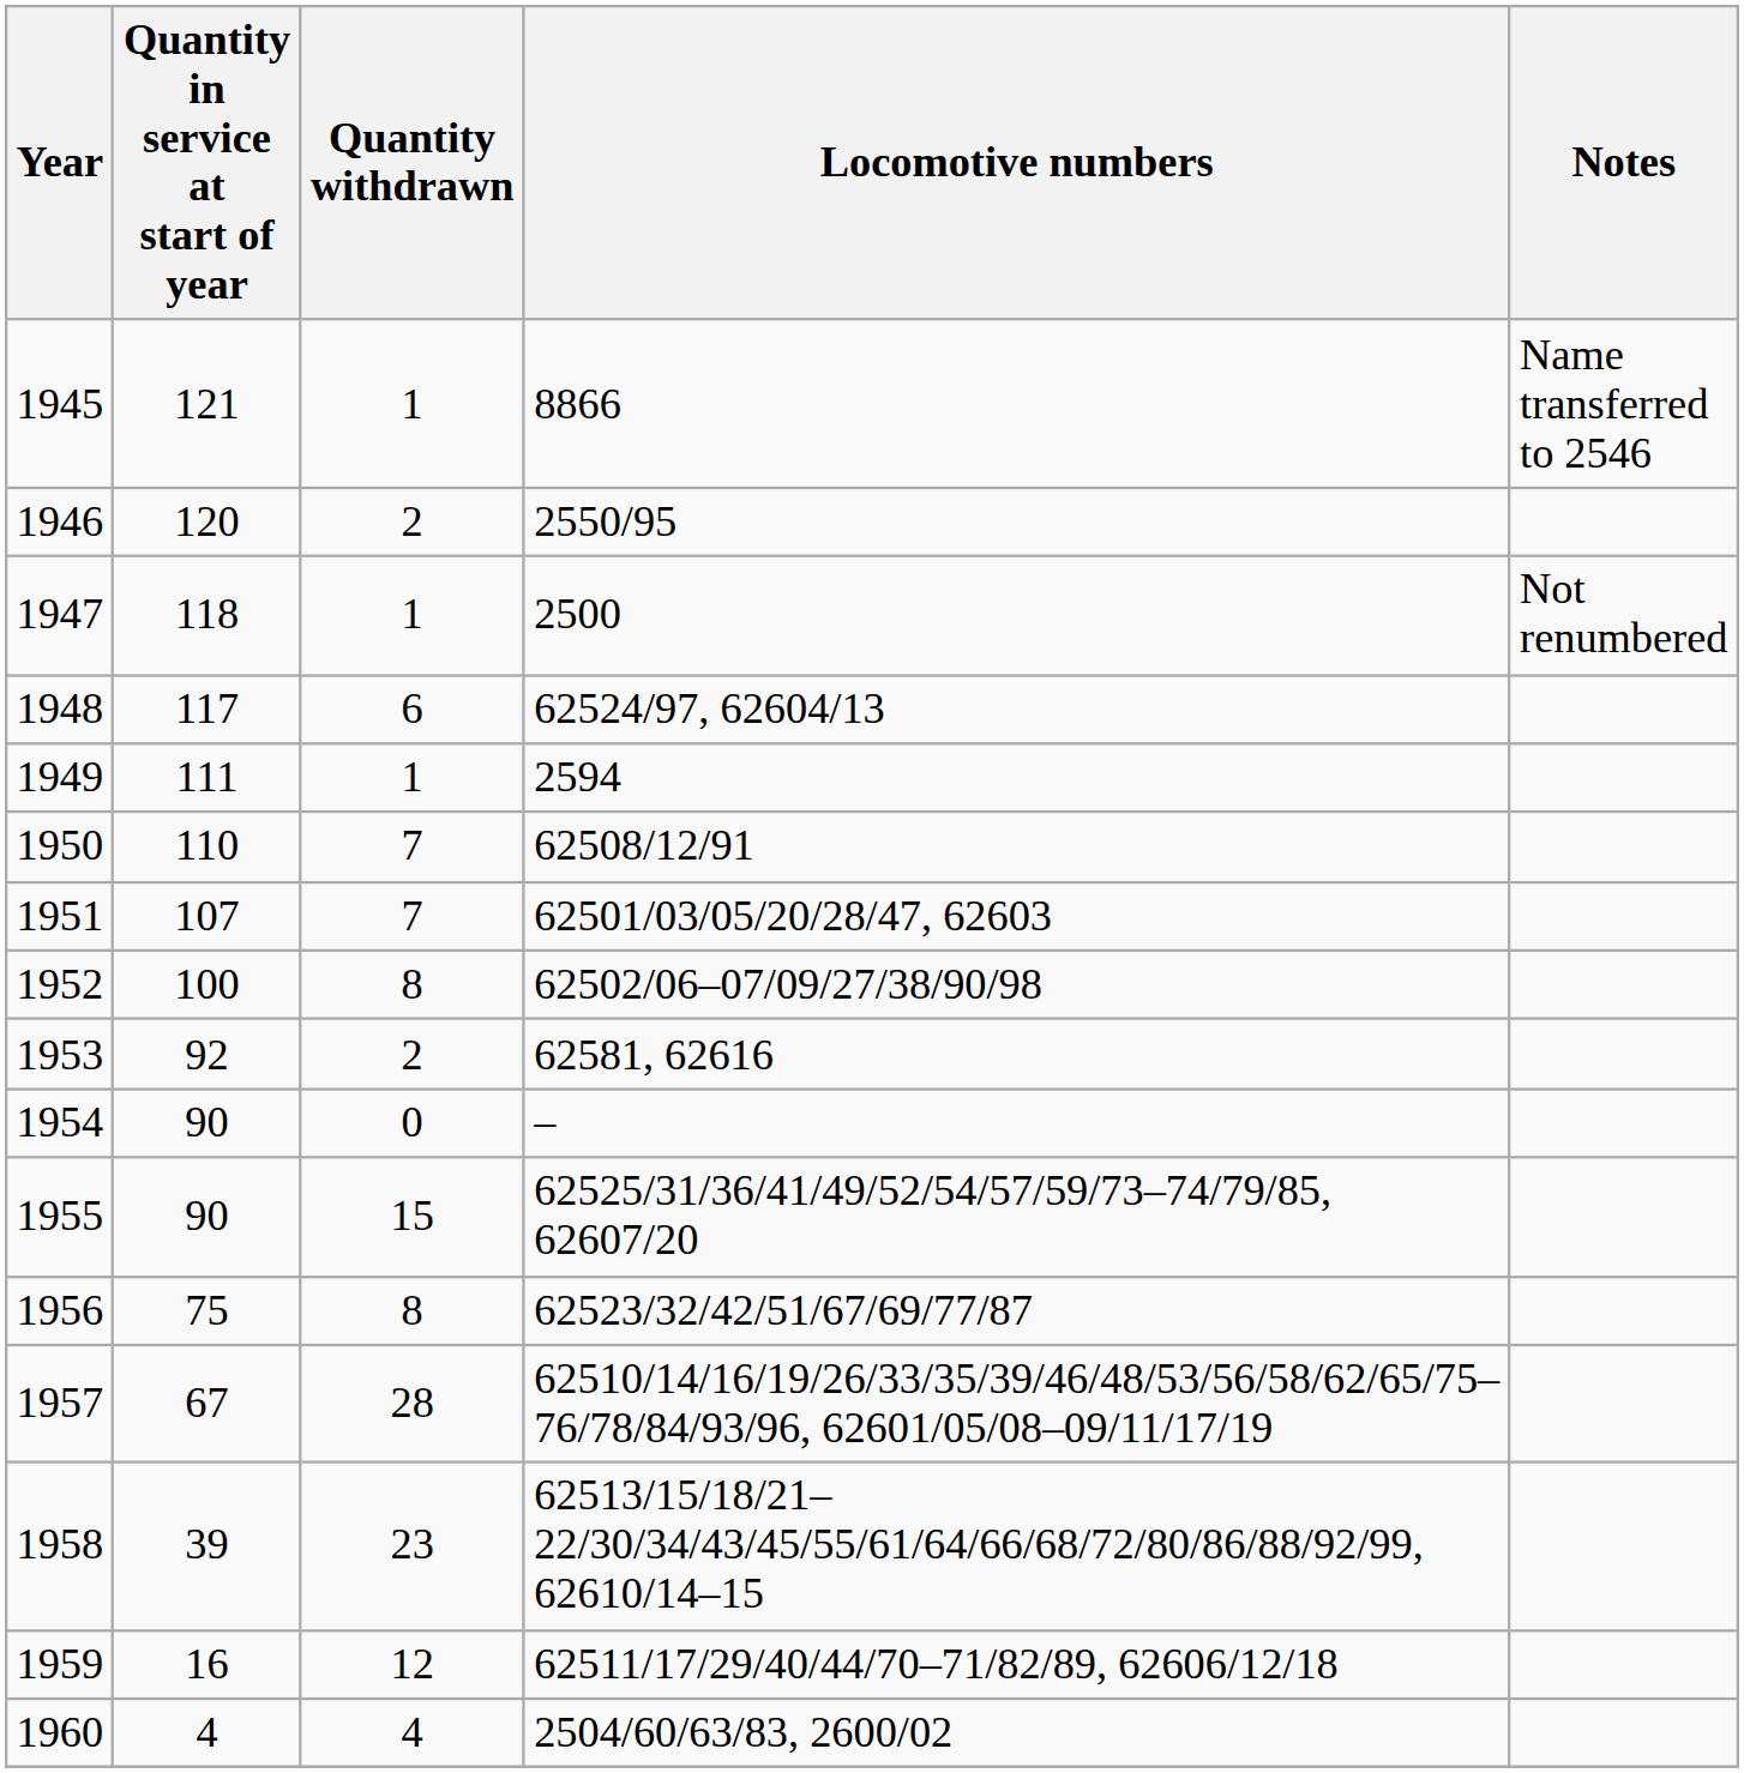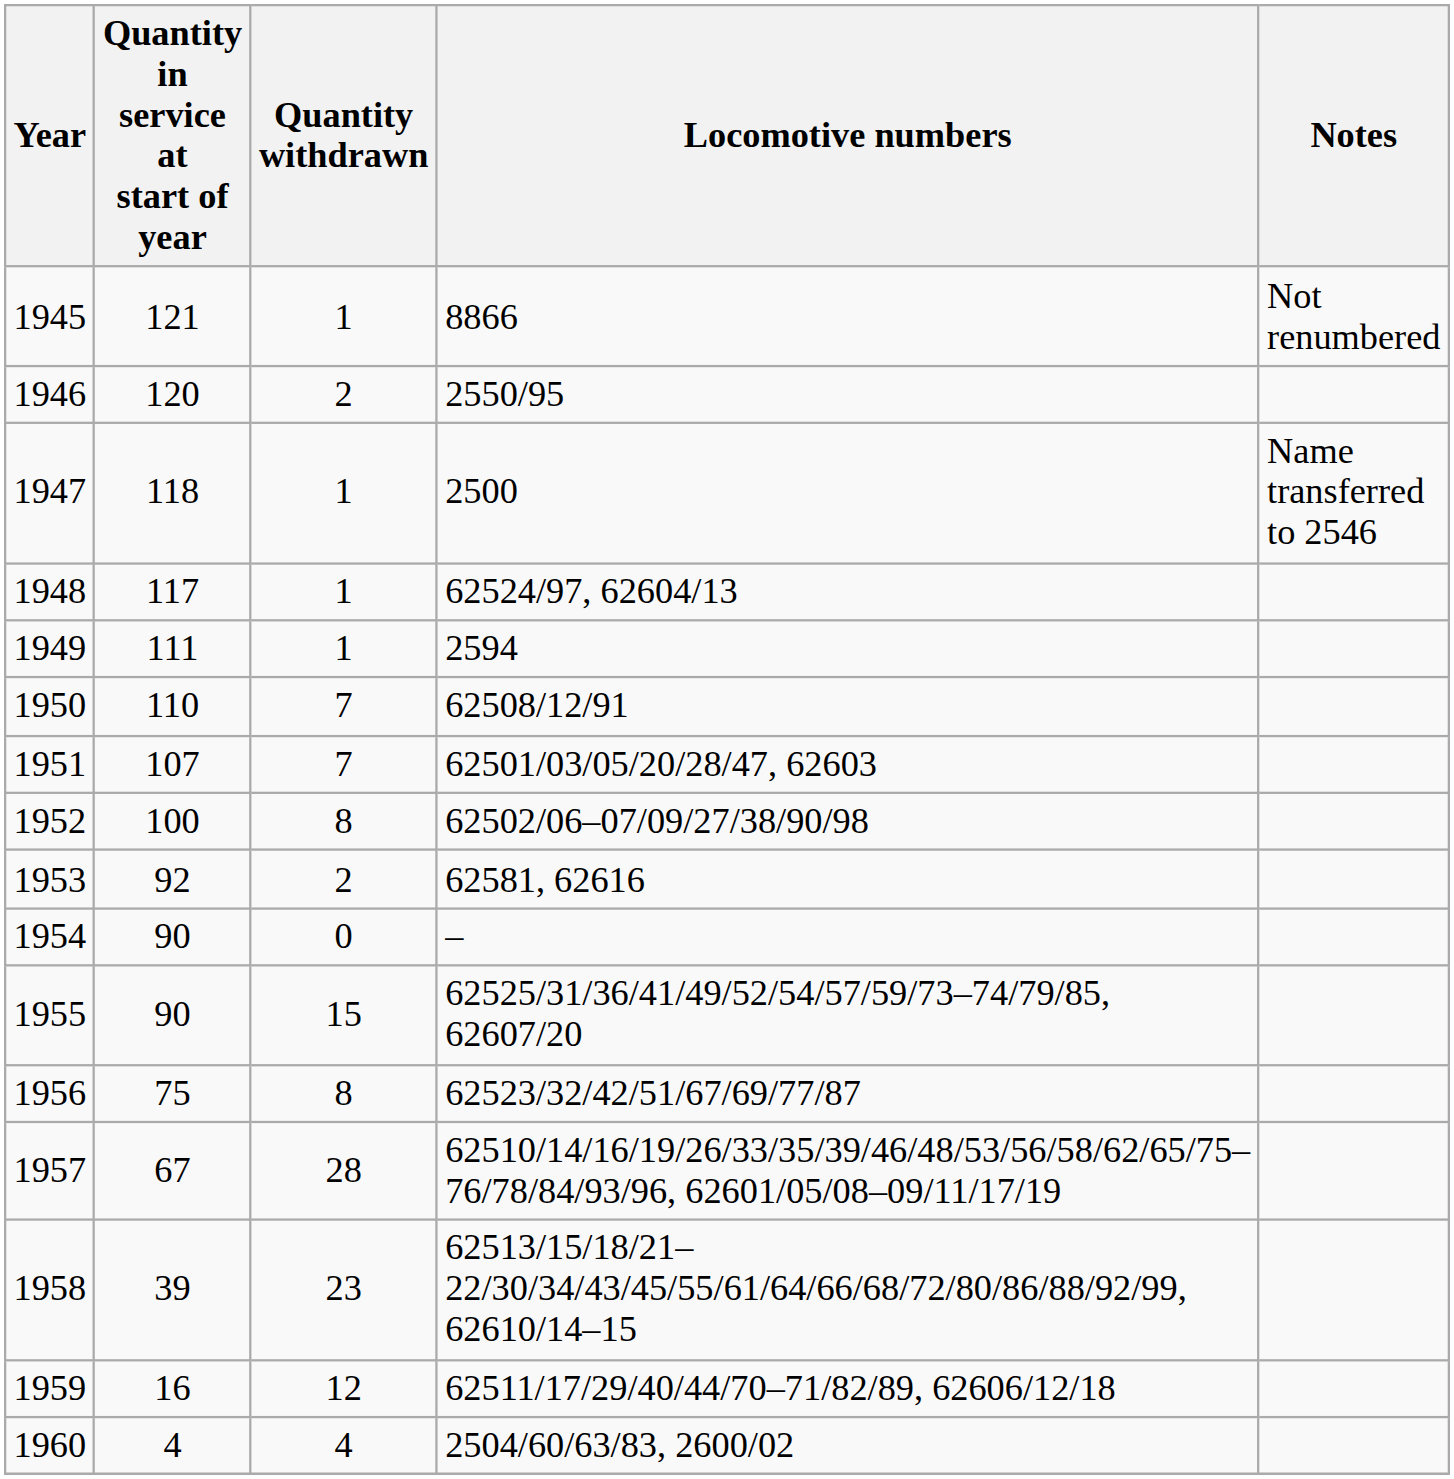1945 | Notes: Name transferred to 2546 -> Not renumbered
1947 | Notes: Not renumbered -> Name transferred to 2546
1948 | Quantity withdrawn: 6 -> 1
